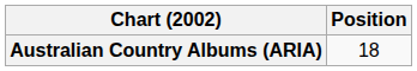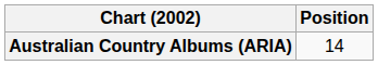Australian Country Albums (ARIA) | Position: 18 -> 14
